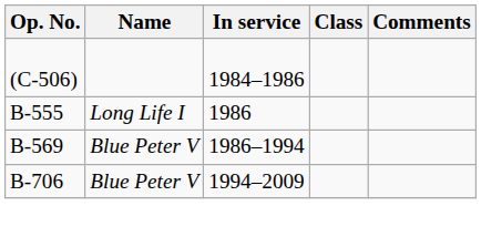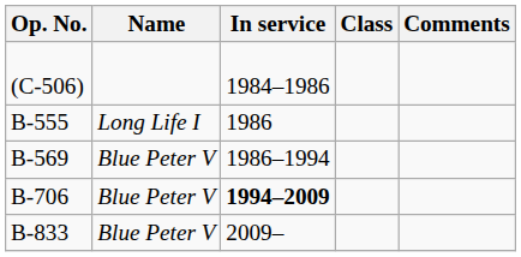B-706 | In service: normal -> bold
+ row: B-833 | Blue Peter V | 2009–
